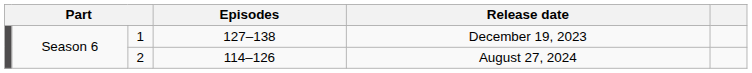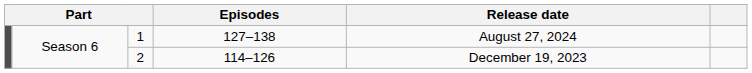1 | Release date: December 19, 2023 -> August 27, 2024
2 | Release date: August 27, 2024 -> December 19, 2023
